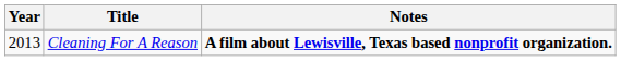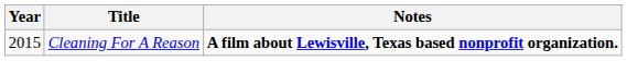Cleaning For A Reason | Year: 2013 -> 2015
